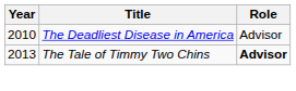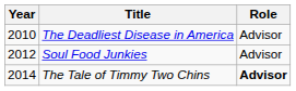+ row: 2012 | Soul Food Junkies | Advisor
The Tale of Timmy Two Chins | Year: 2013 -> 2014
